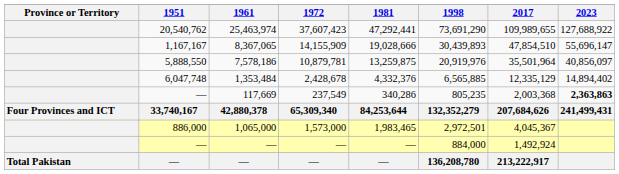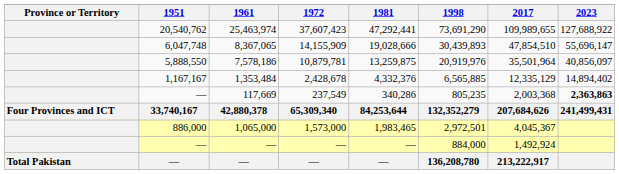8,367,065 | 1951: 1,167,167 -> 6,047,748
1,353,484 | 1951: 6,047,748 -> 1,167,167
